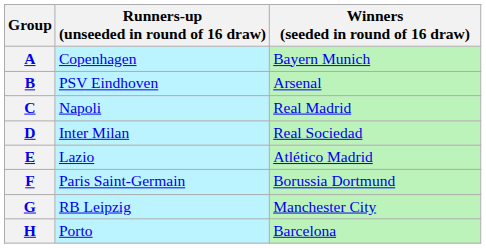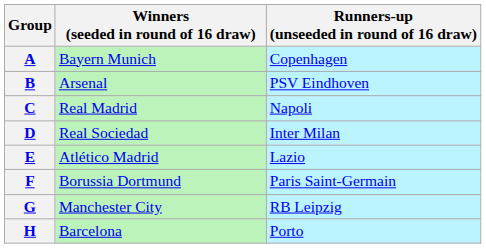columns swapped: Winners (seeded in round of 16 draw) <-> Runners-up (unseeded in round of 16 draw)
